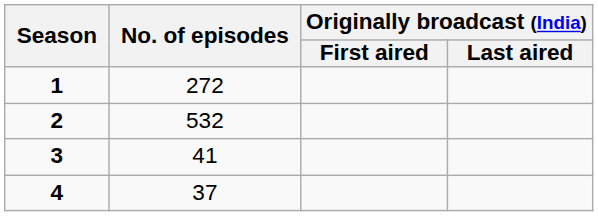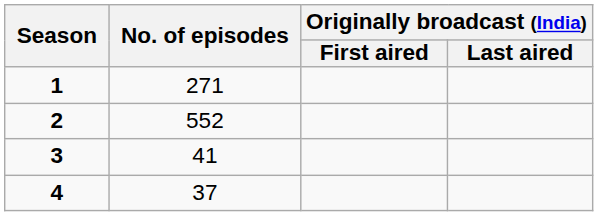1 | No. of episodes: 272 -> 271
2 | No. of episodes: 532 -> 552
